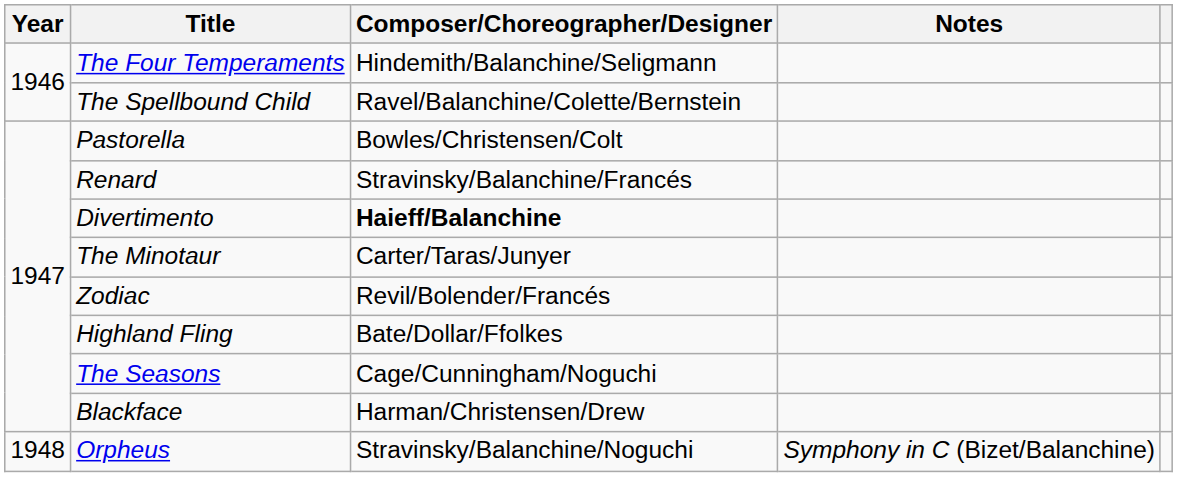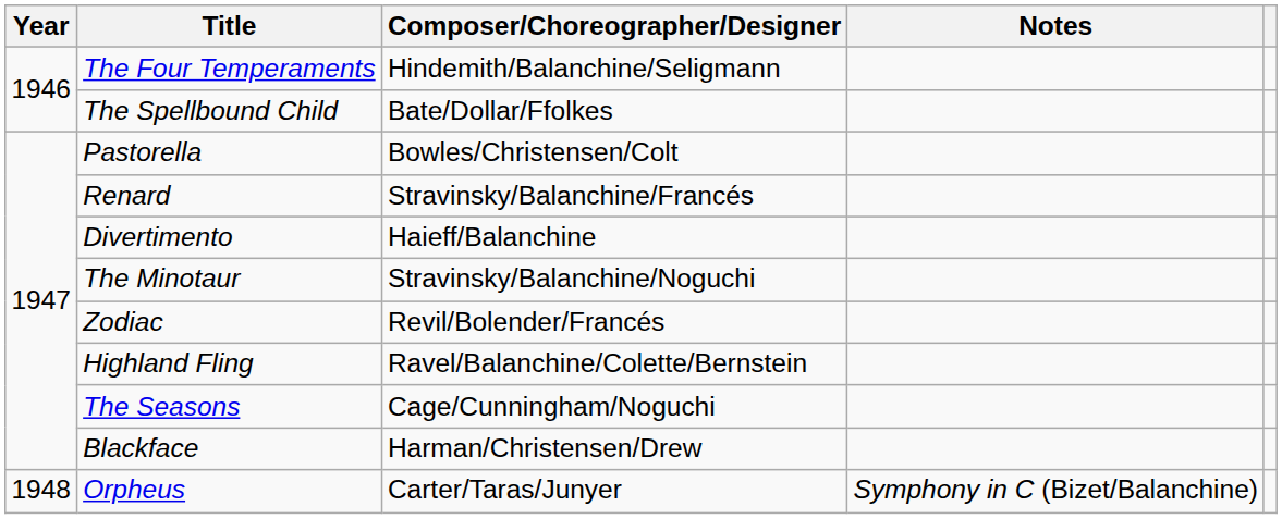The Spellbound Child | Composer/Choreographer/Designer: Ravel/Balanchine/Colette/Bernstein -> Bate/Dollar/Ffolkes
Divertimento | Composer/Choreographer/Designer: bold -> normal
The Minotaur | Composer/Choreographer/Designer: Carter/Taras/Junyer -> Stravinsky/Balanchine/Noguchi
Highland Fling | Composer/Choreographer/Designer: Bate/Dollar/Ffolkes -> Ravel/Balanchine/Colette/Bernstein
Orpheus | Composer/Choreographer/Designer: Stravinsky/Balanchine/Noguchi -> Carter/Taras/Junyer
